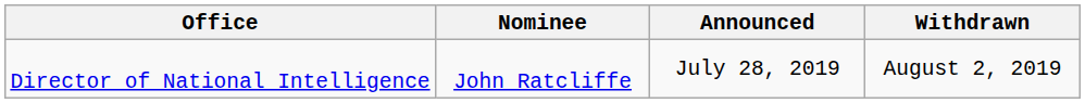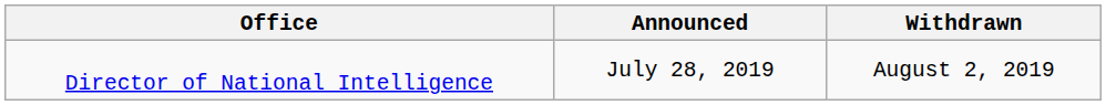- column: Nominee | John Ratcliffe
